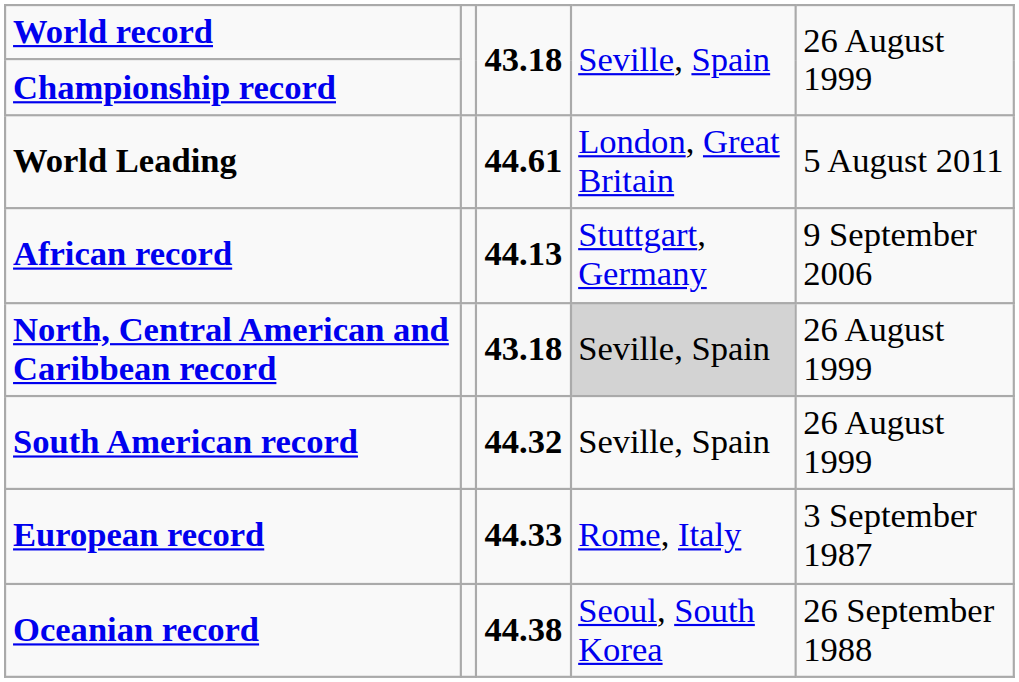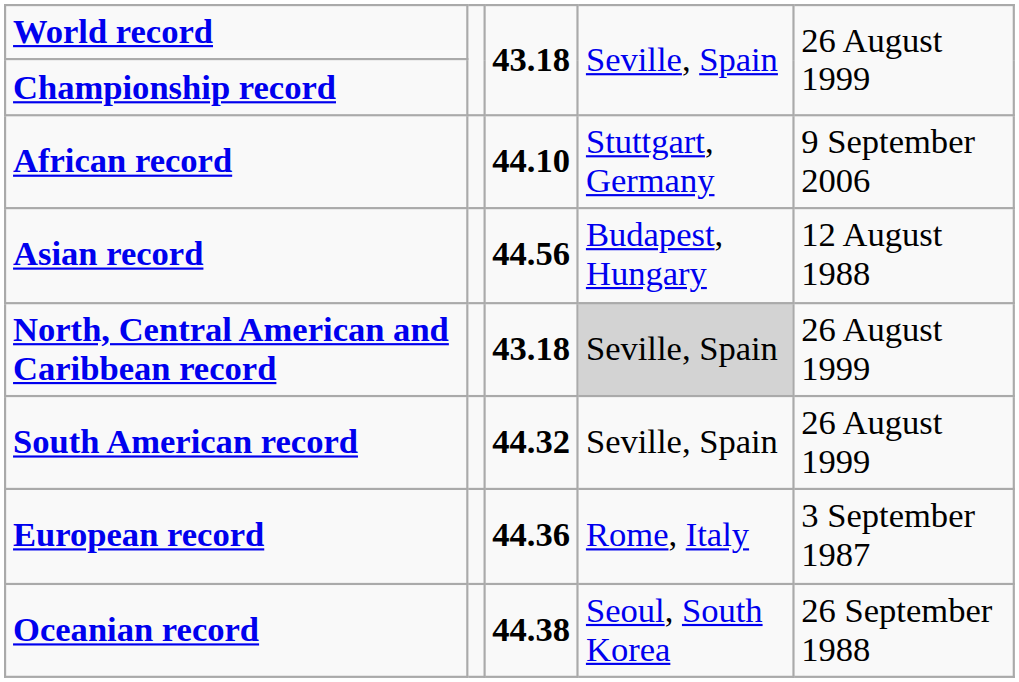- row: World Leading | 44.61 | London, Great Britain | 5 August 2011
African record | column 3: 44.13 -> 44.10
+ row: Asian record | 44.56 | Budapest, Hungary | 12 August 1988
European record | column 3: 44.33 -> 44.36
